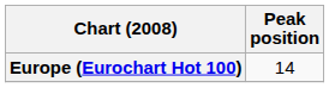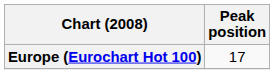Europe (Eurochart Hot 100) | Peak position: 14 -> 17
